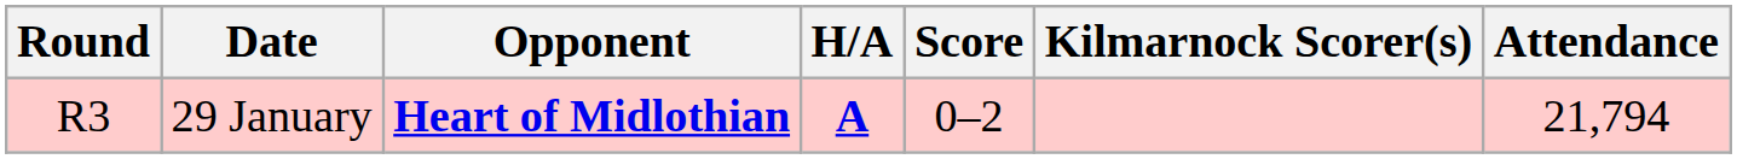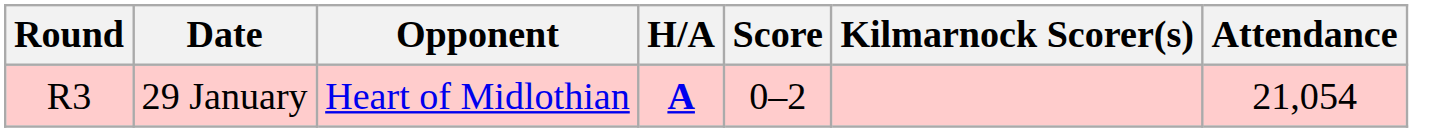29 January | Opponent: bold -> normal
29 January | Attendance: 21,794 -> 21,054
